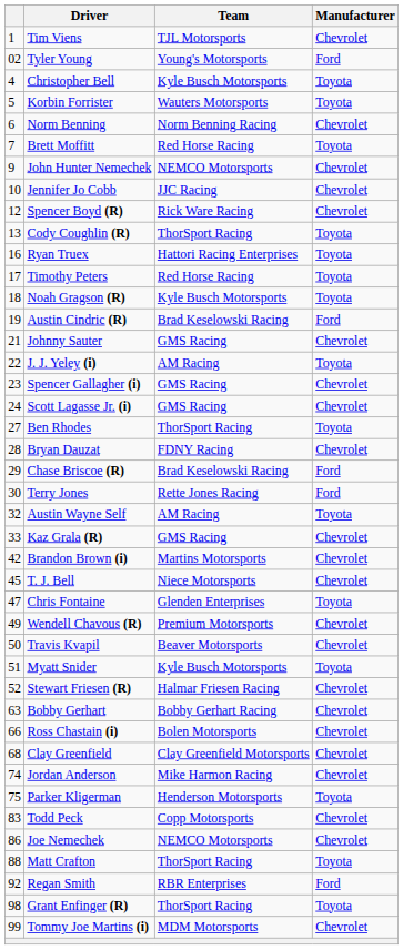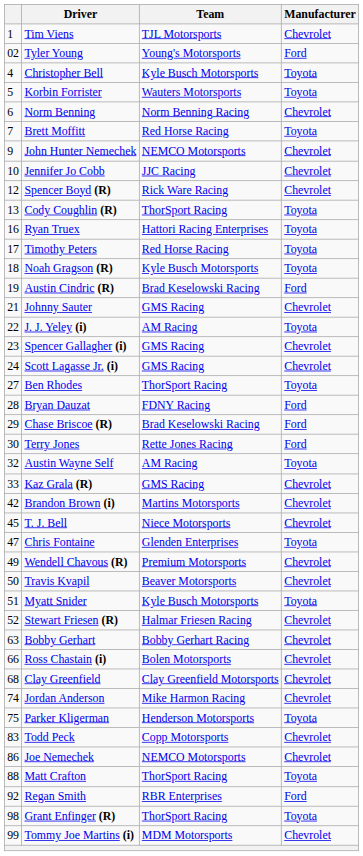Bryan Dauzat | Manufacturer: Chevrolet -> Ford
